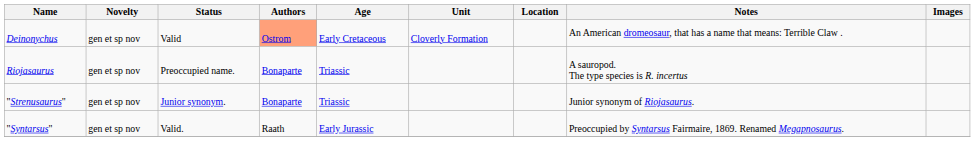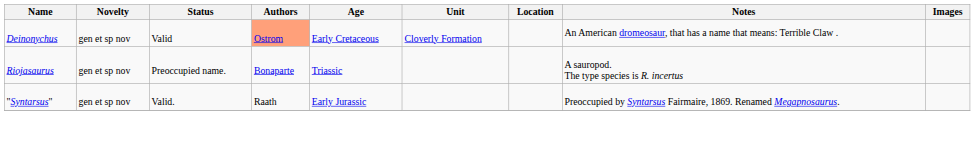- row: "Strenusaurus" | gen et sp nov | Junior synonym. | Bonaparte | Triassic | Junior synonym of Riojasaurus.
